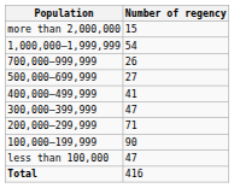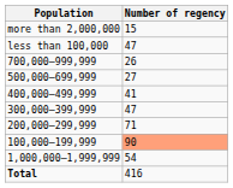rows swapped: 1,000,000–1,999,999 <-> less than 100,000
100,000–199,999 | Number of regency: no background -> lightsalmon background
